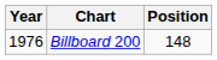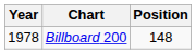Billboard 200 | Year: 1976 -> 1978
